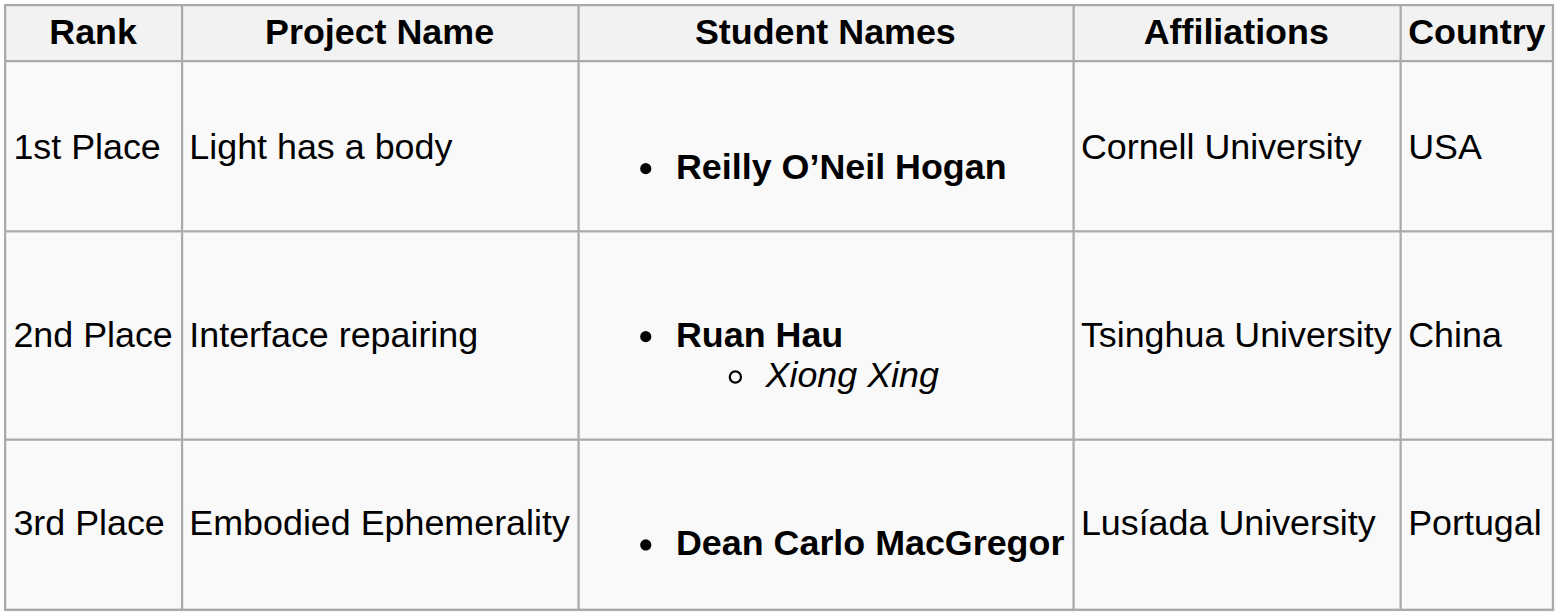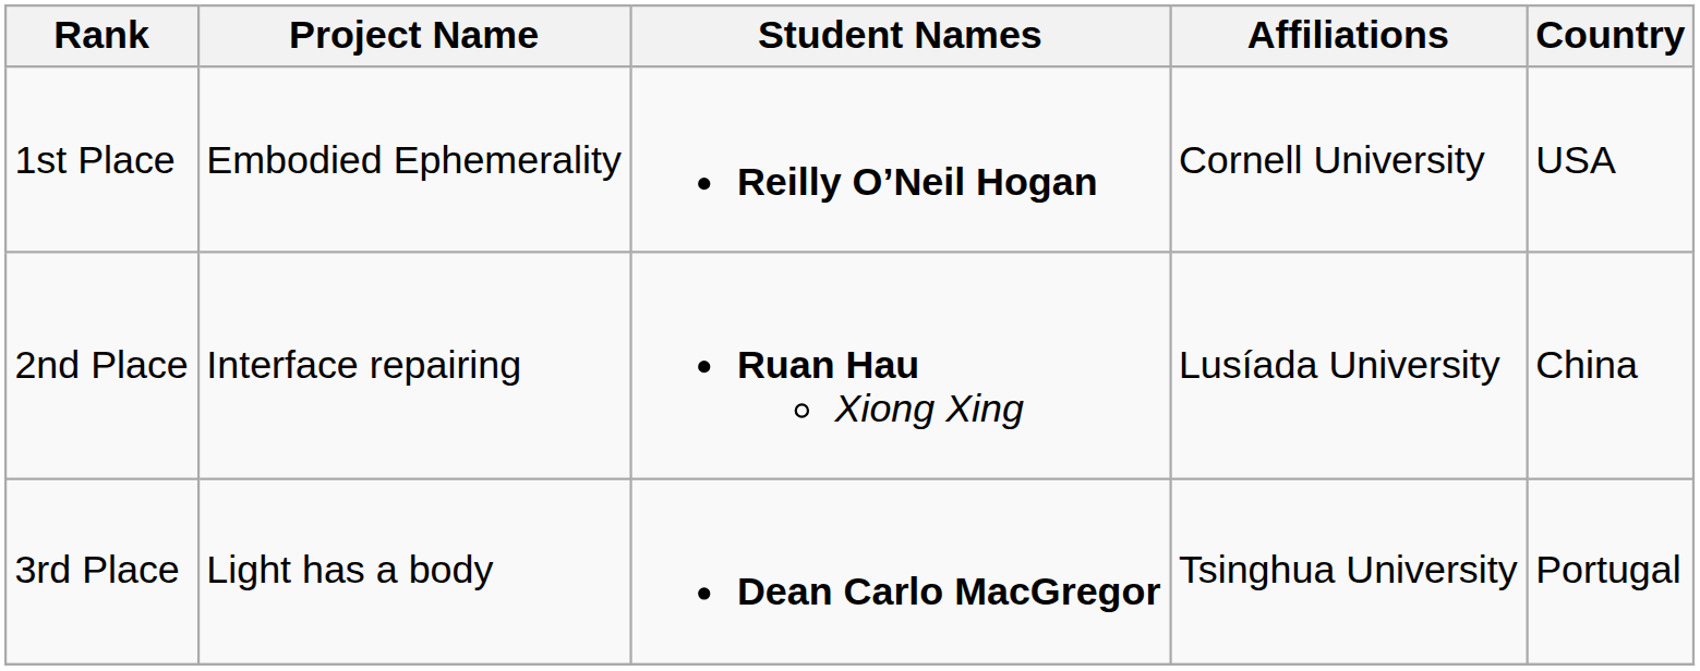1st Place | Project Name: Light has a body -> Embodied Ephemerality
2nd Place | Affiliations: Tsinghua University -> Lusíada University
3rd Place | Project Name: Embodied Ephemerality -> Light has a body
3rd Place | Affiliations: Lusíada University -> Tsinghua University
